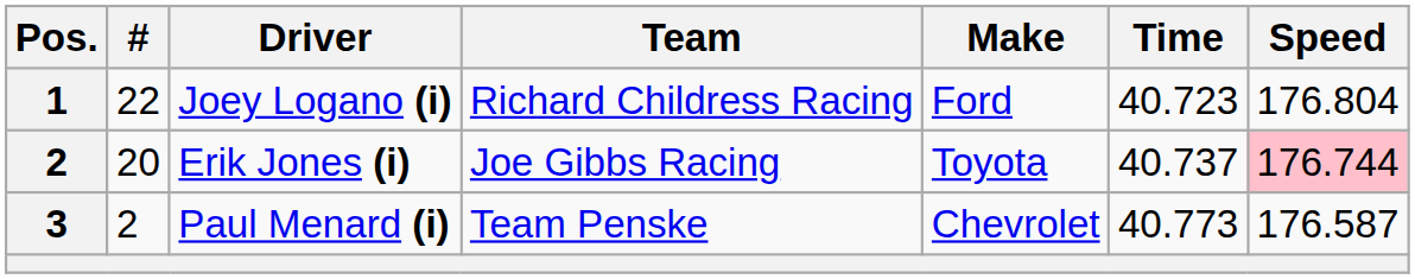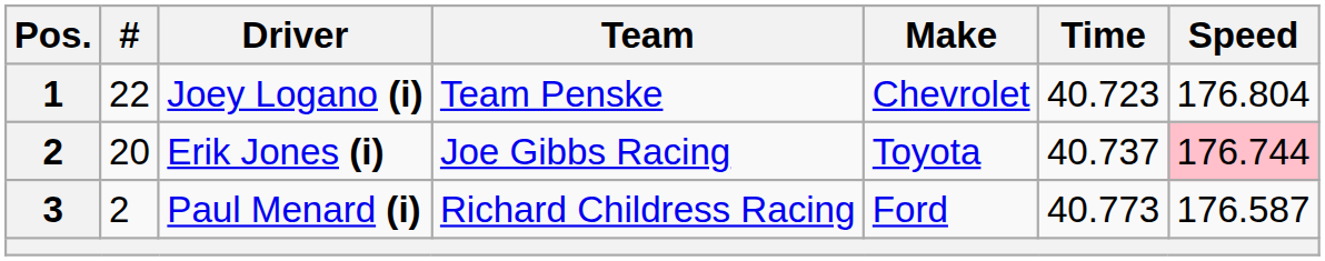Joey Logano (i) | Team: Richard Childress Racing -> Team Penske
Joey Logano (i) | Make: Ford -> Chevrolet
Paul Menard (i) | Team: Team Penske -> Richard Childress Racing
Paul Menard (i) | Make: Chevrolet -> Ford
